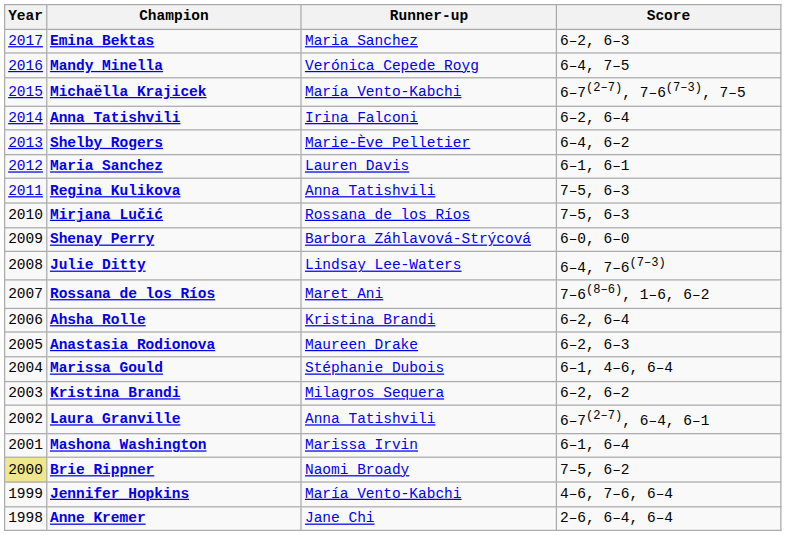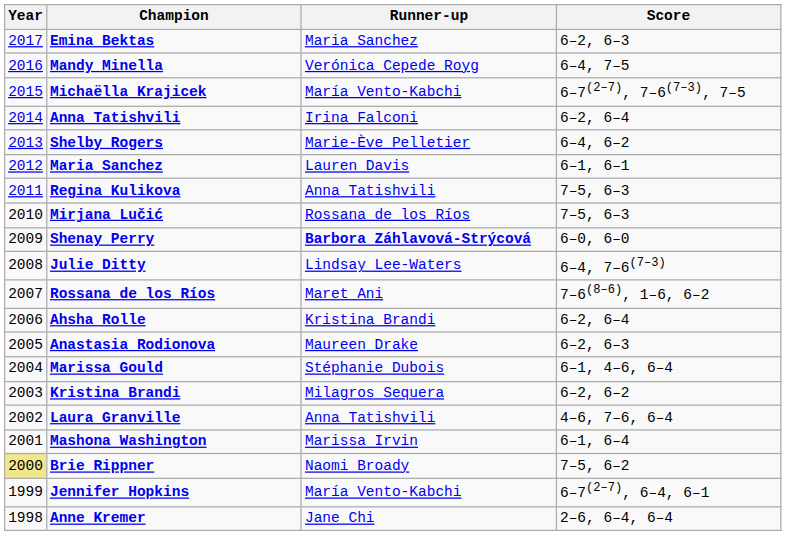Shenay Perry | Runner-up: normal -> bold
Laura Granville | Score: 6–7(2–7), 6–4, 6–1 -> 4–6, 7–6, 6–4
Jennifer Hopkins | Score: 4–6, 7–6, 6–4 -> 6–7(2–7), 6–4, 6–1
